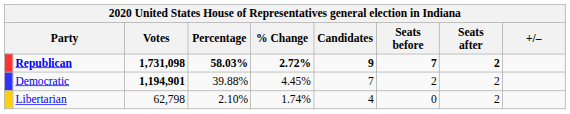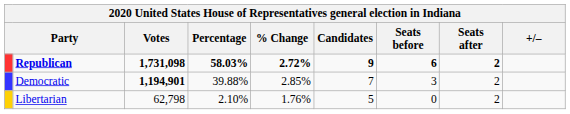Republican | Seats before: 7 -> 6
Democratic | % Change: 4.45% -> 2.85%
Democratic | Seats before: 2 -> 3
Libertarian | % Change: 1.74% -> 1.76%
Libertarian | Candidates: 4 -> 5
